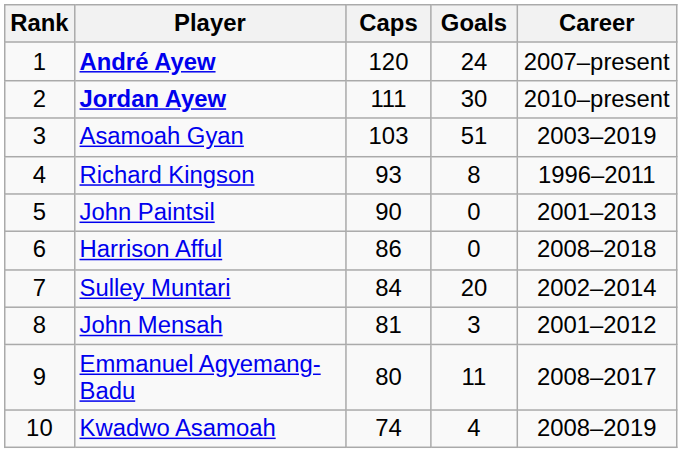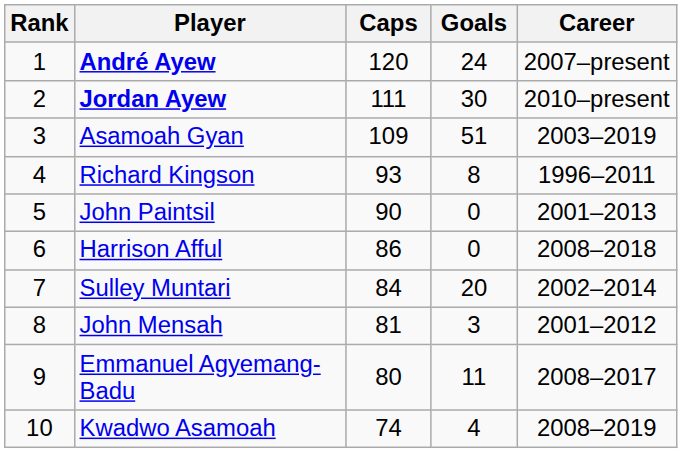Asamoah Gyan | Caps: 103 -> 109
